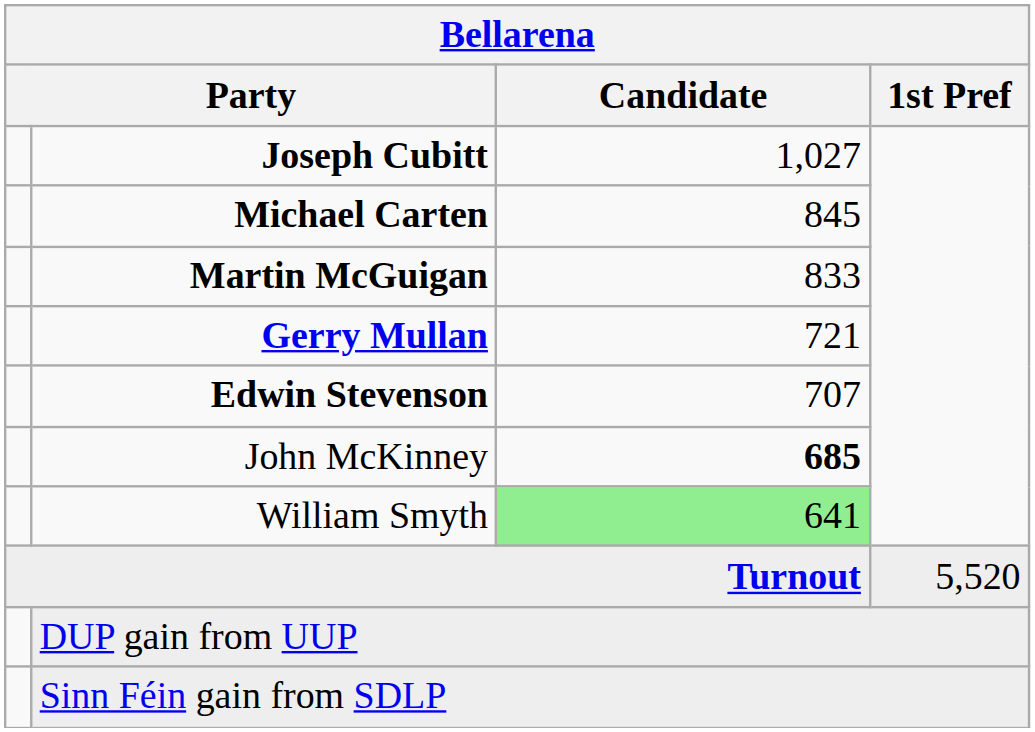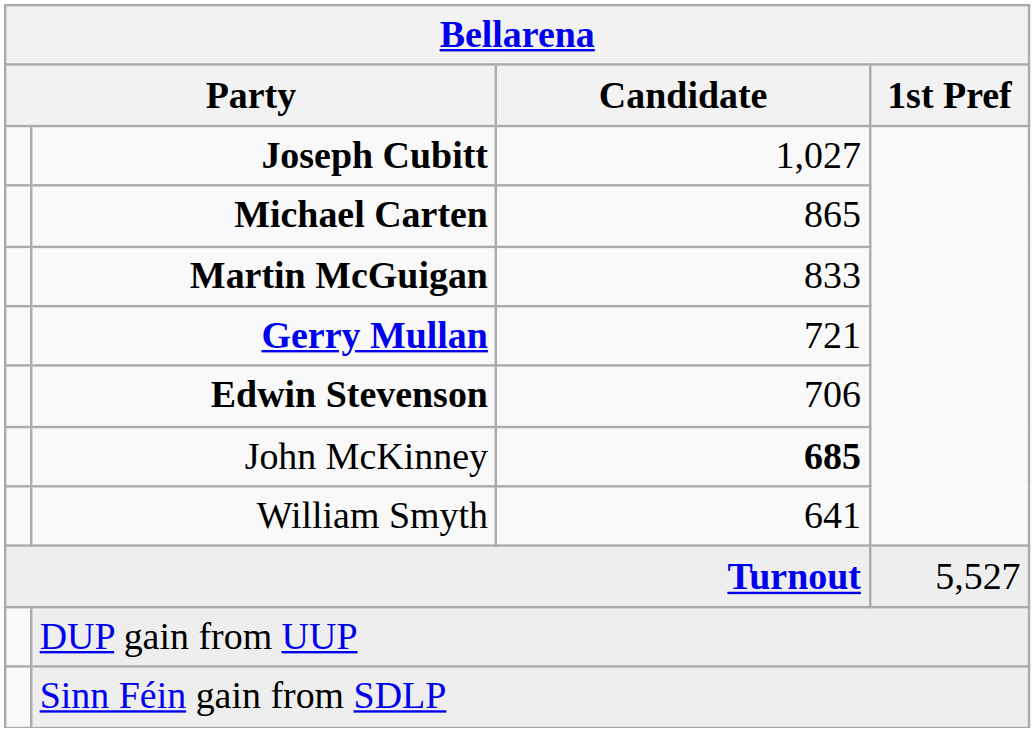Michael Carten | Candidate: 845 -> 865
Edwin Stevenson | Candidate: 707 -> 706
William Smyth | Candidate: lightgreen background -> no background
Turnout | 1st Pref: 5,520 -> 5,527
